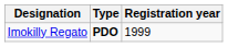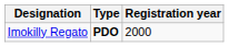Imokilly Regato | Registration year: 1999 -> 2000
